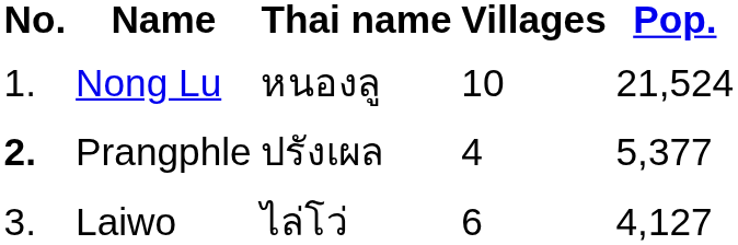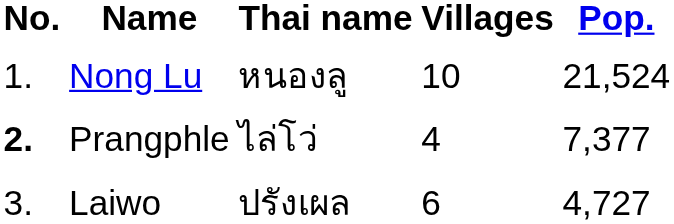Prangphle | Thai name: ปรังเผล -> ไล่โว่
Prangphle | Pop.: 5,377 -> 7,377
Laiwo | Thai name: ไล่โว่ -> ปรังเผล
Laiwo | Pop.: 4,127 -> 4,727
